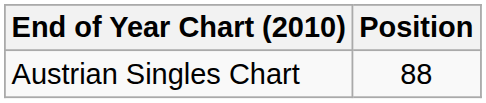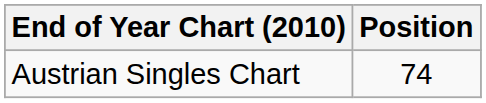Austrian Singles Chart | Position: 88 -> 74
